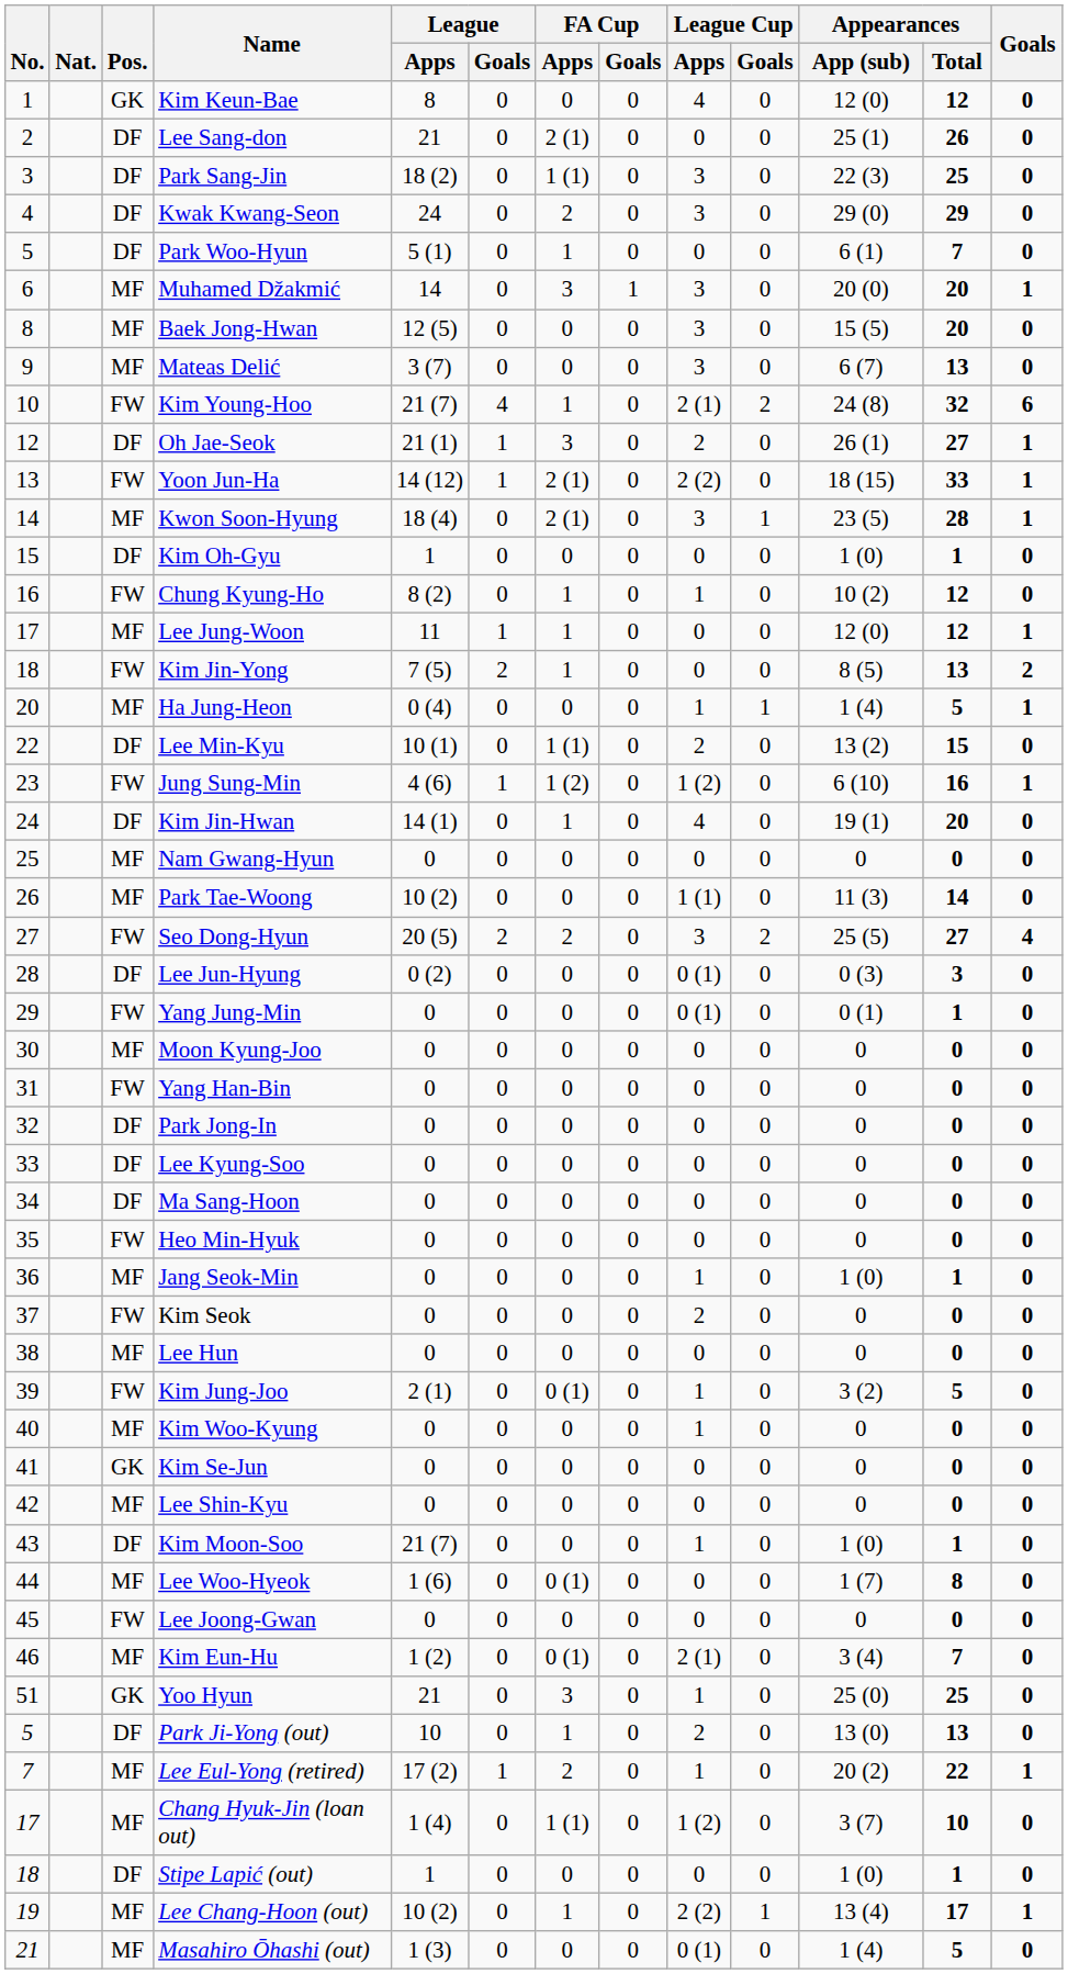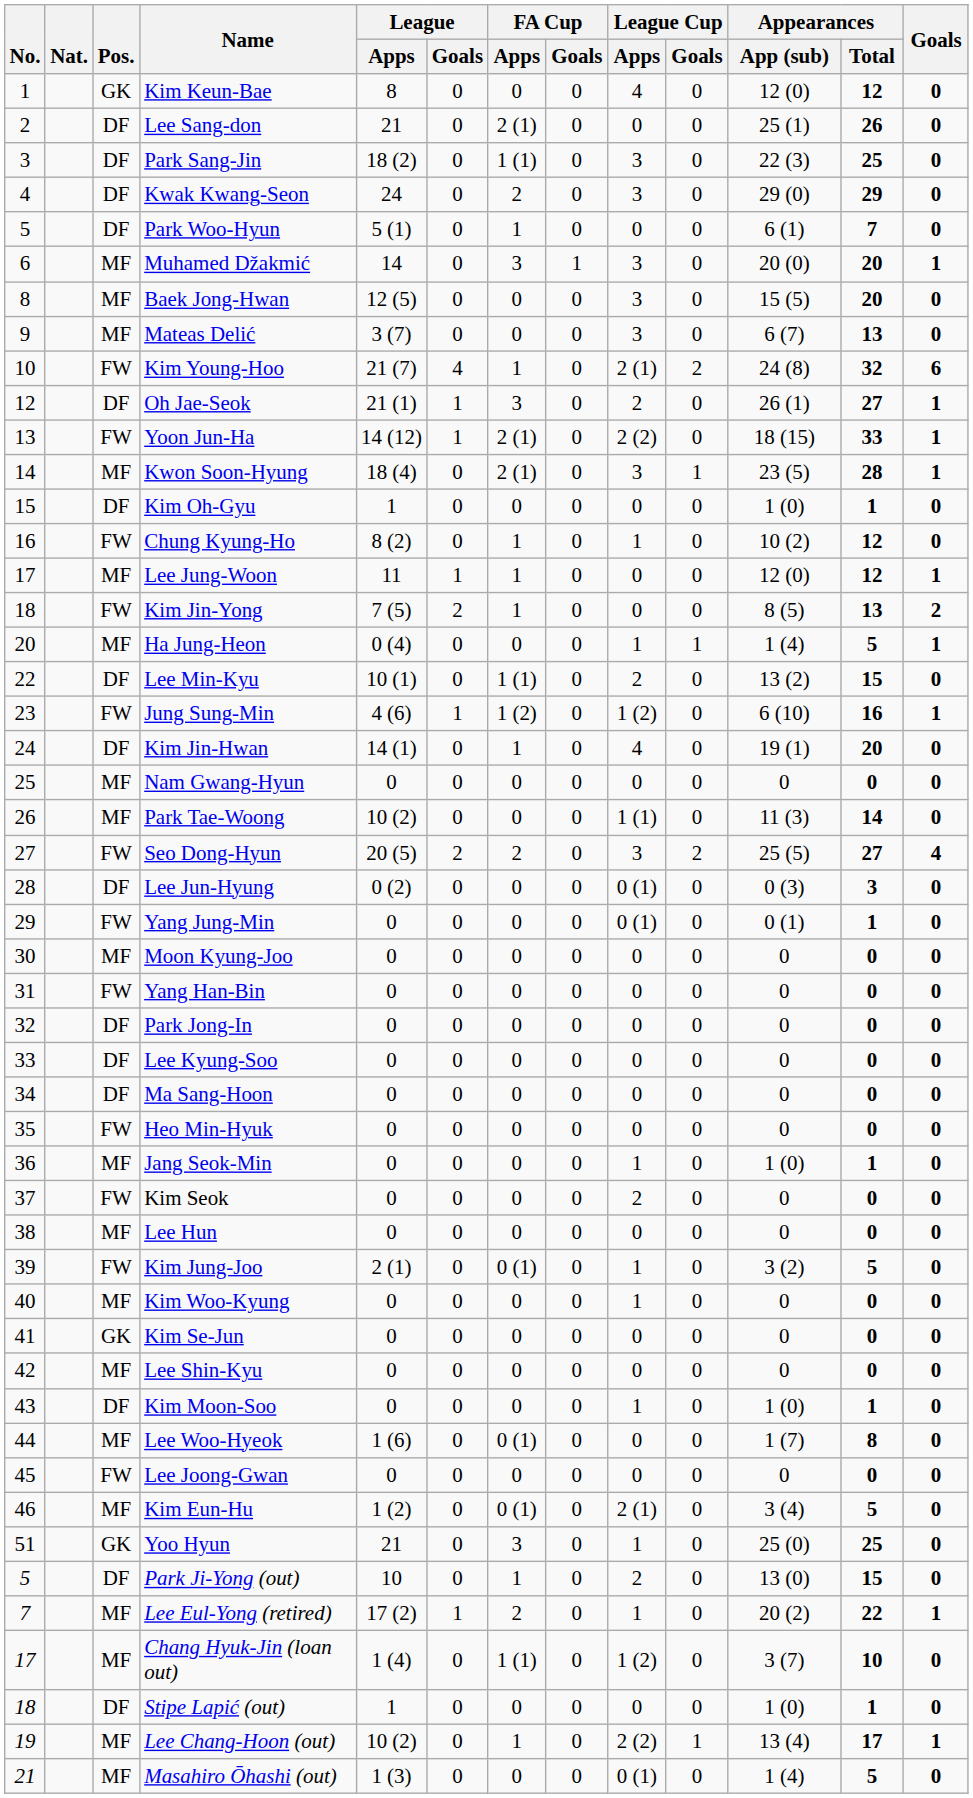Kim Moon-Soo | League / Apps: 21 (7) -> 0
Kim Eun-Hu | Appearances / Total: 7 -> 5
Park Ji-Yong (out) | Appearances / Total: 13 -> 15
